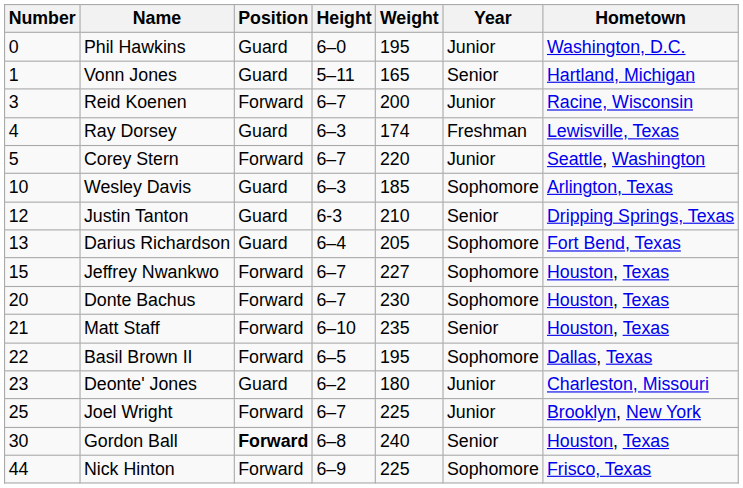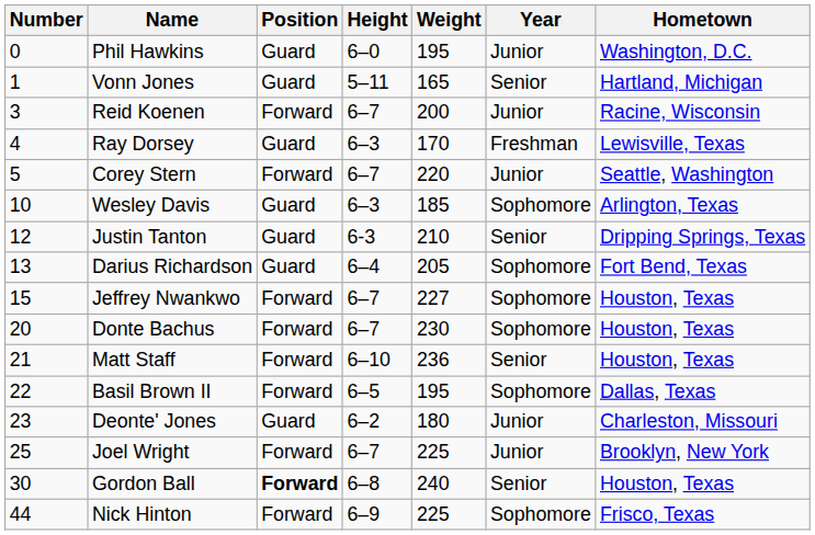Ray Dorsey | Weight: 174 -> 170
Matt Staff | Weight: 235 -> 236
